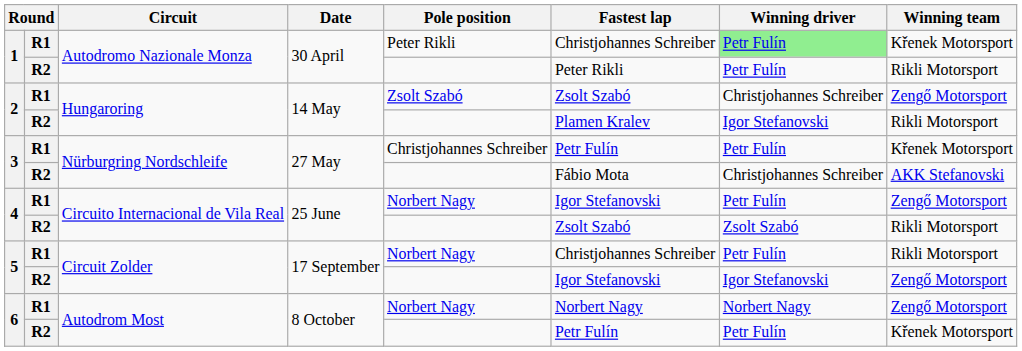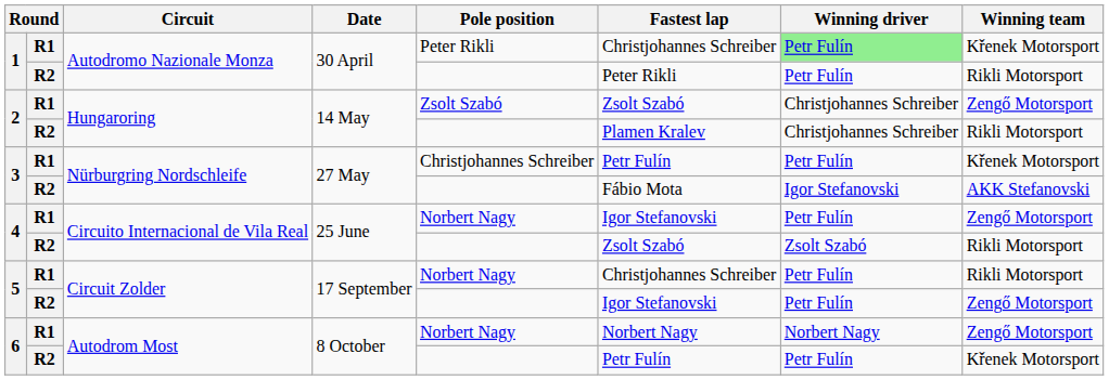2 / R2 | Winning driver: Igor Stefanovski -> Christjohannes Schreiber
3 / R2 | Winning driver: Christjohannes Schreiber -> Igor Stefanovski
5 / R2 | Winning driver: Igor Stefanovski -> Petr Fulín
